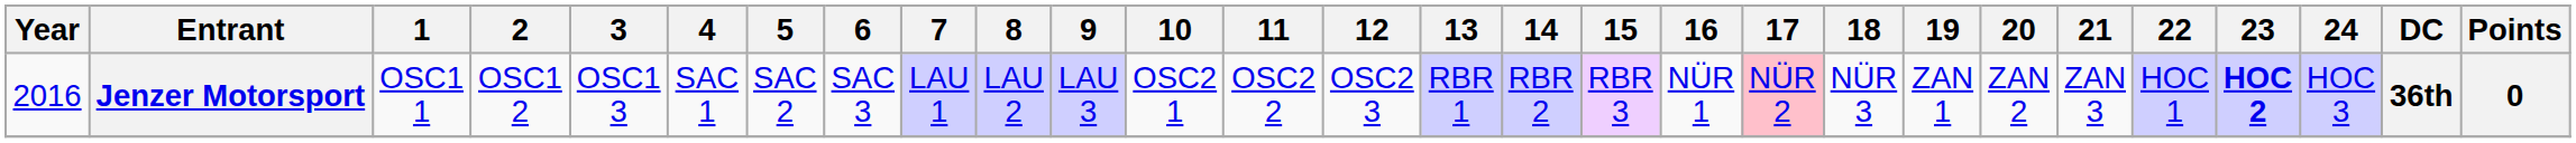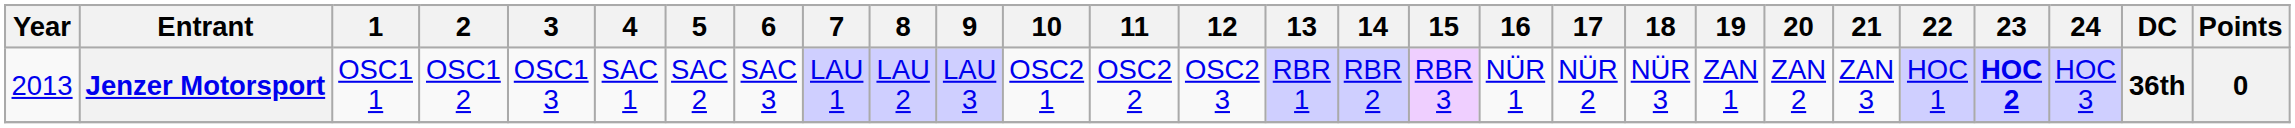Jenzer Motorsport | Year: 2016 -> 2013
Jenzer Motorsport | 17: pink background -> no background
